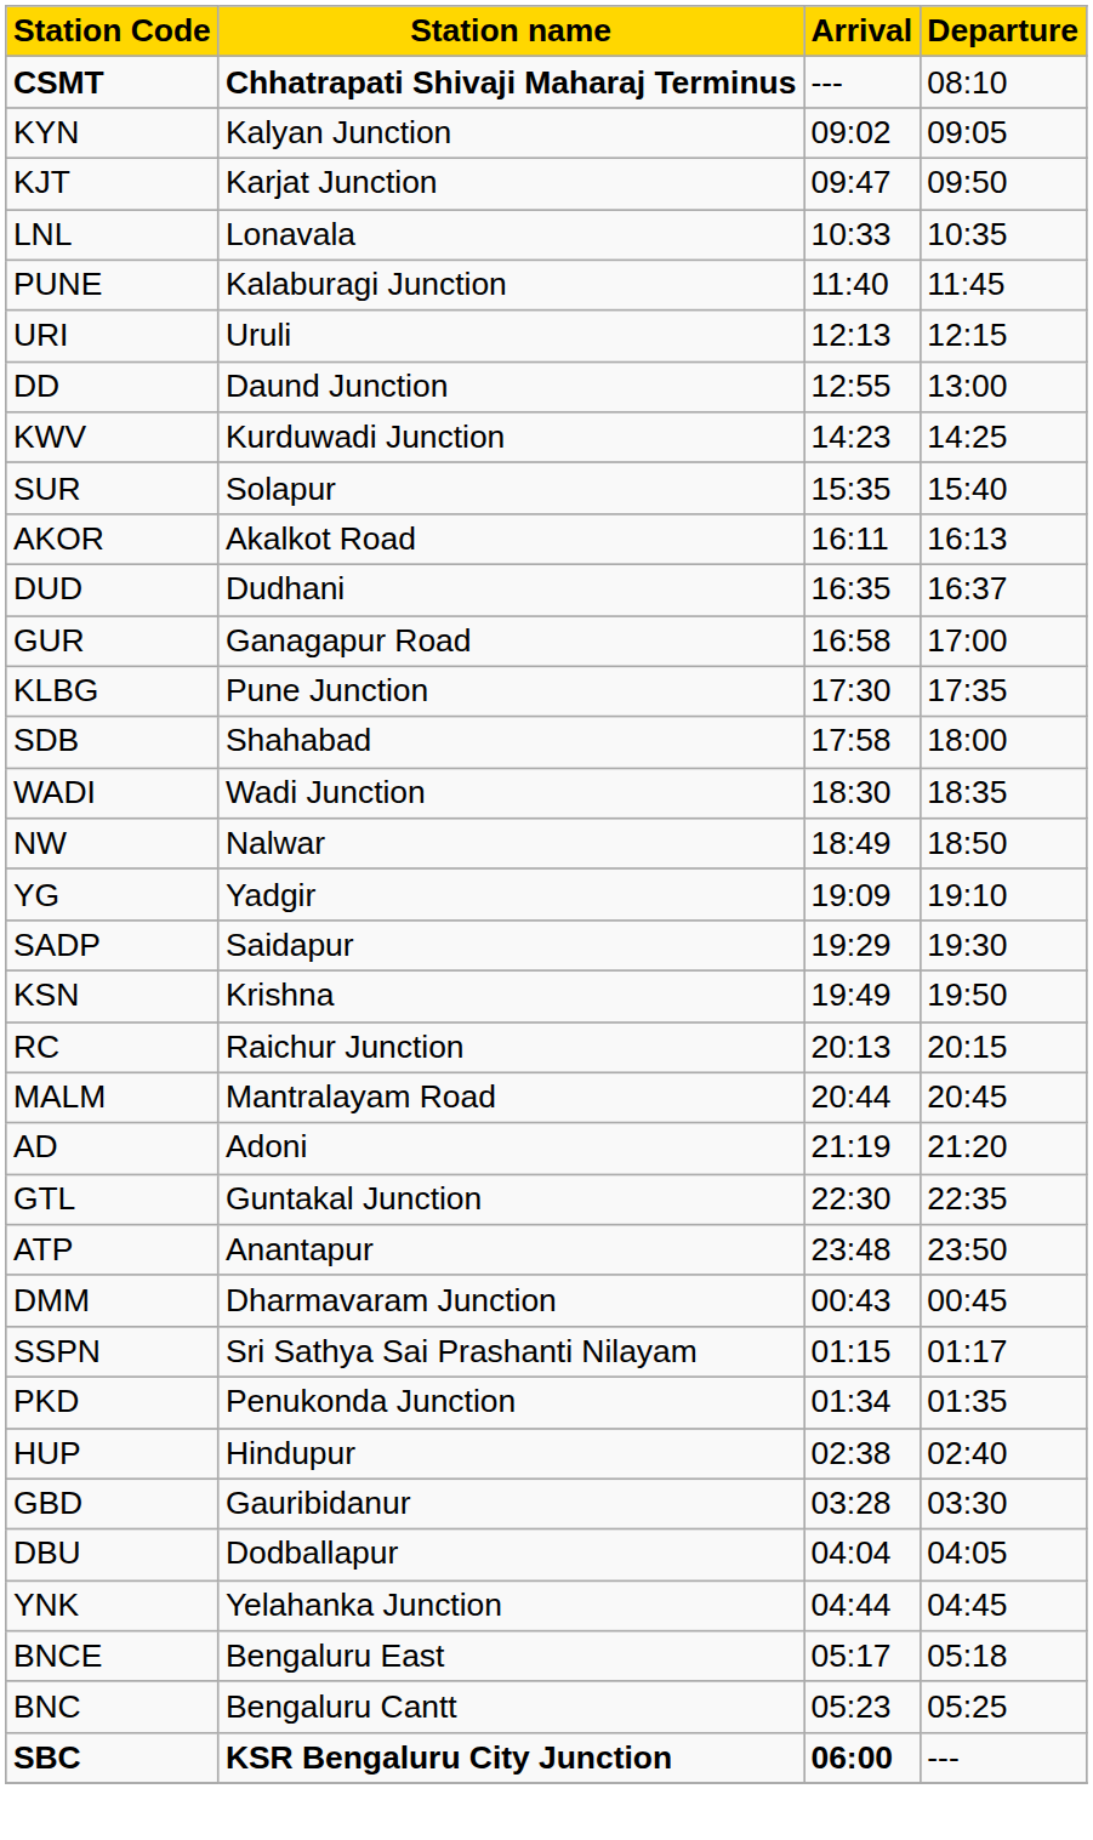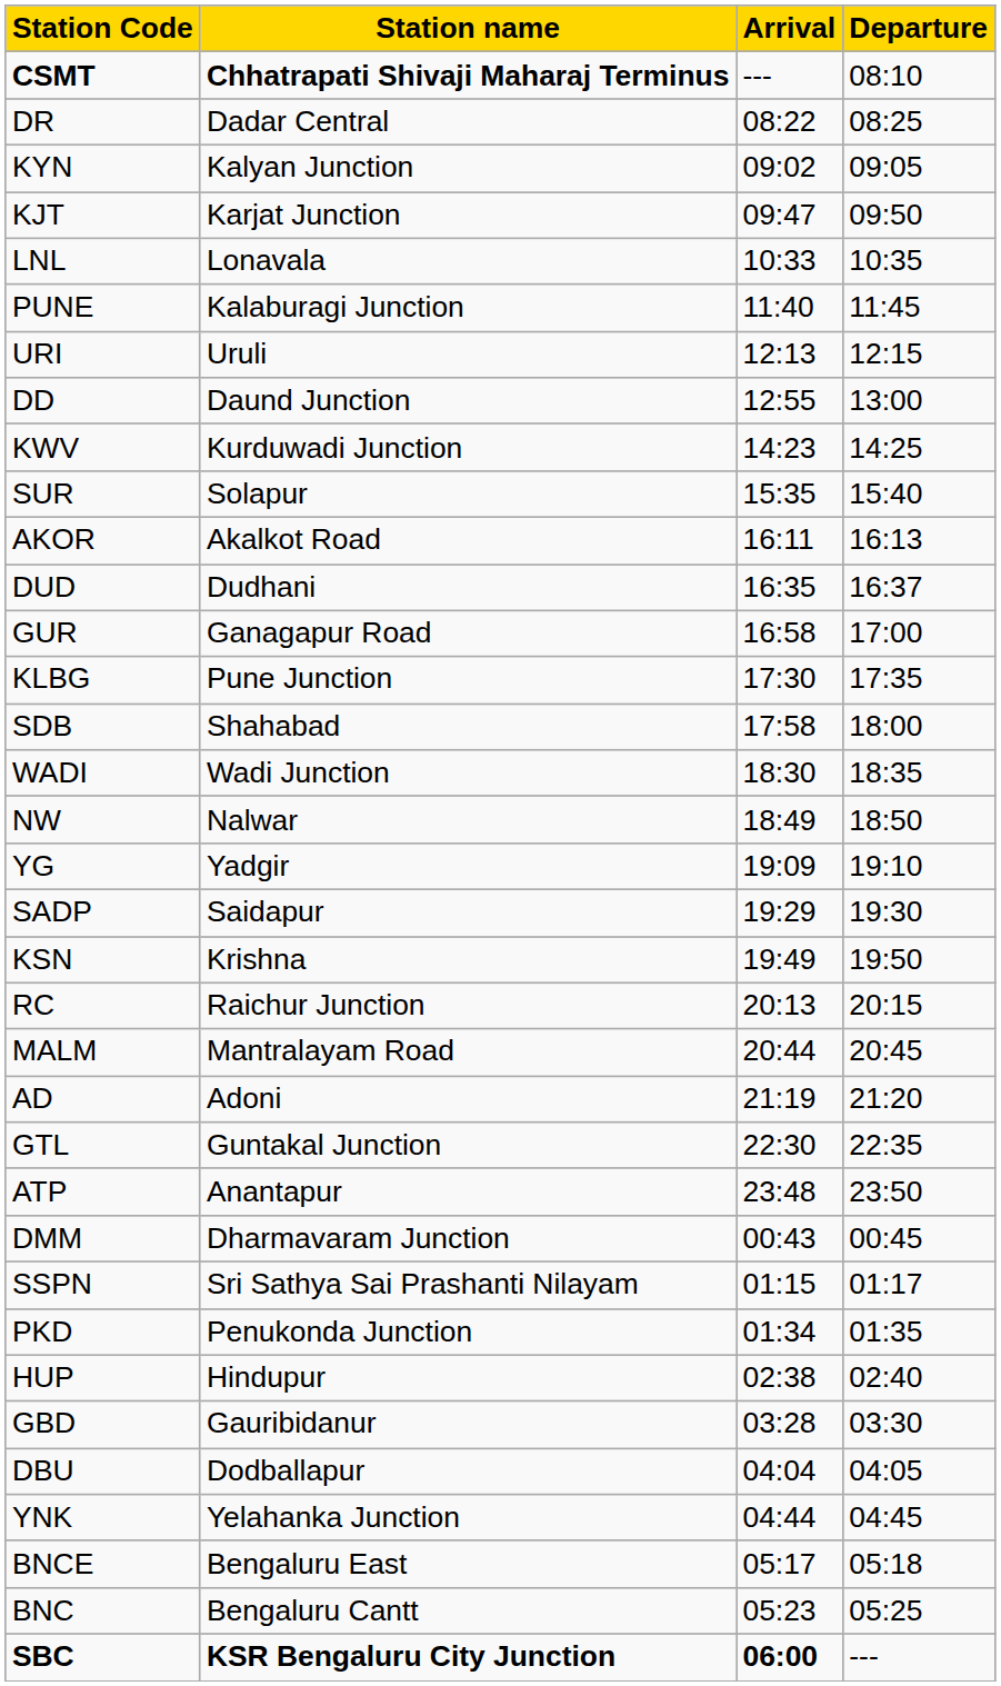+ row: DR | Dadar Central | 08:22 | 08:25
